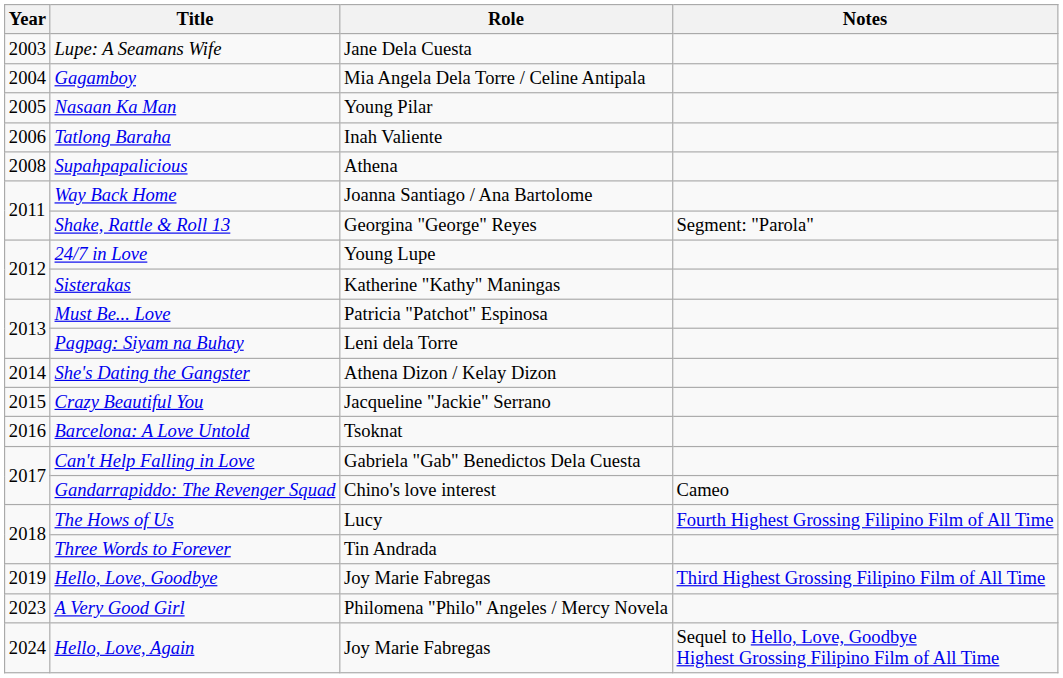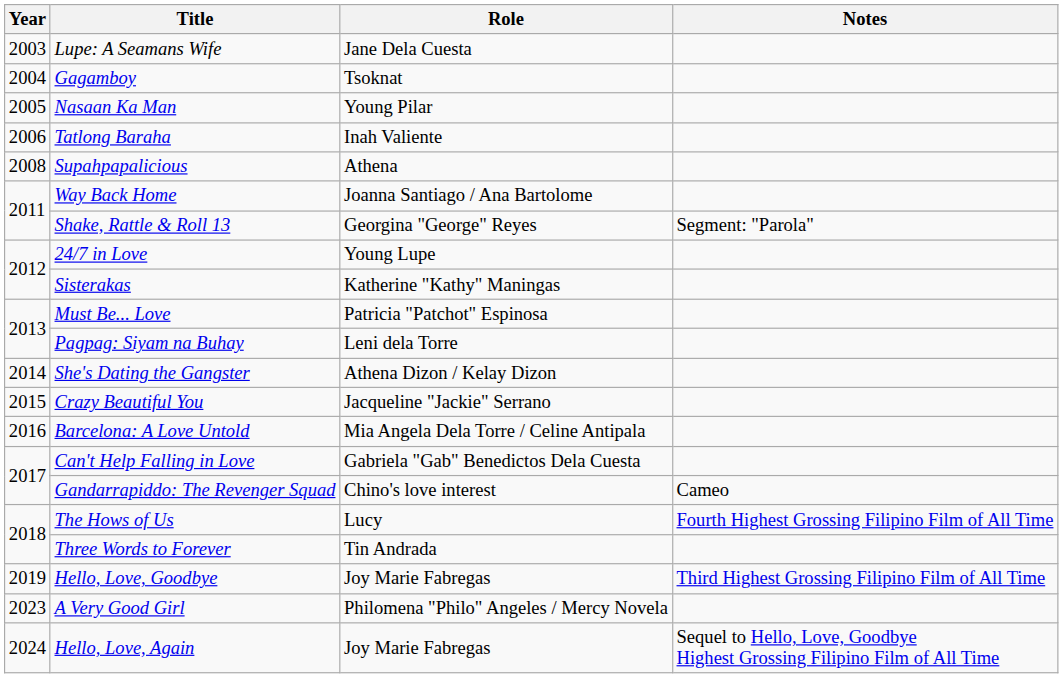Gagamboy | Role: Mia Angela Dela Torre / Celine Antipala -> Tsoknat
Barcelona: A Love Untold | Role: Tsoknat -> Mia Angela Dela Torre / Celine Antipala
